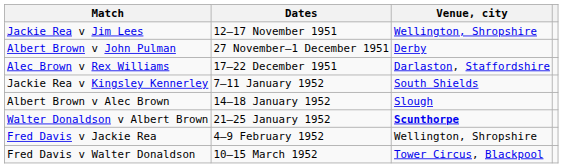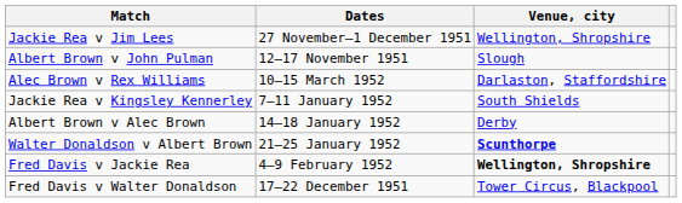Jackie Rea v Jim Lees | Dates: 12–17 November 1951 -> 27 November–1 December 1951
Albert Brown v John Pulman | Dates: 27 November–1 December 1951 -> 12–17 November 1951
Albert Brown v John Pulman | Venue, city: Derby -> Slough
Alec Brown v Rex Williams | Dates: 17–22 December 1951 -> 10–15 March 1952
Albert Brown v Alec Brown | Venue, city: Slough -> Derby
Fred Davis v Jackie Rea | Venue, city: normal -> bold
Fred Davis v Walter Donaldson | Dates: 10–15 March 1952 -> 17–22 December 1951
